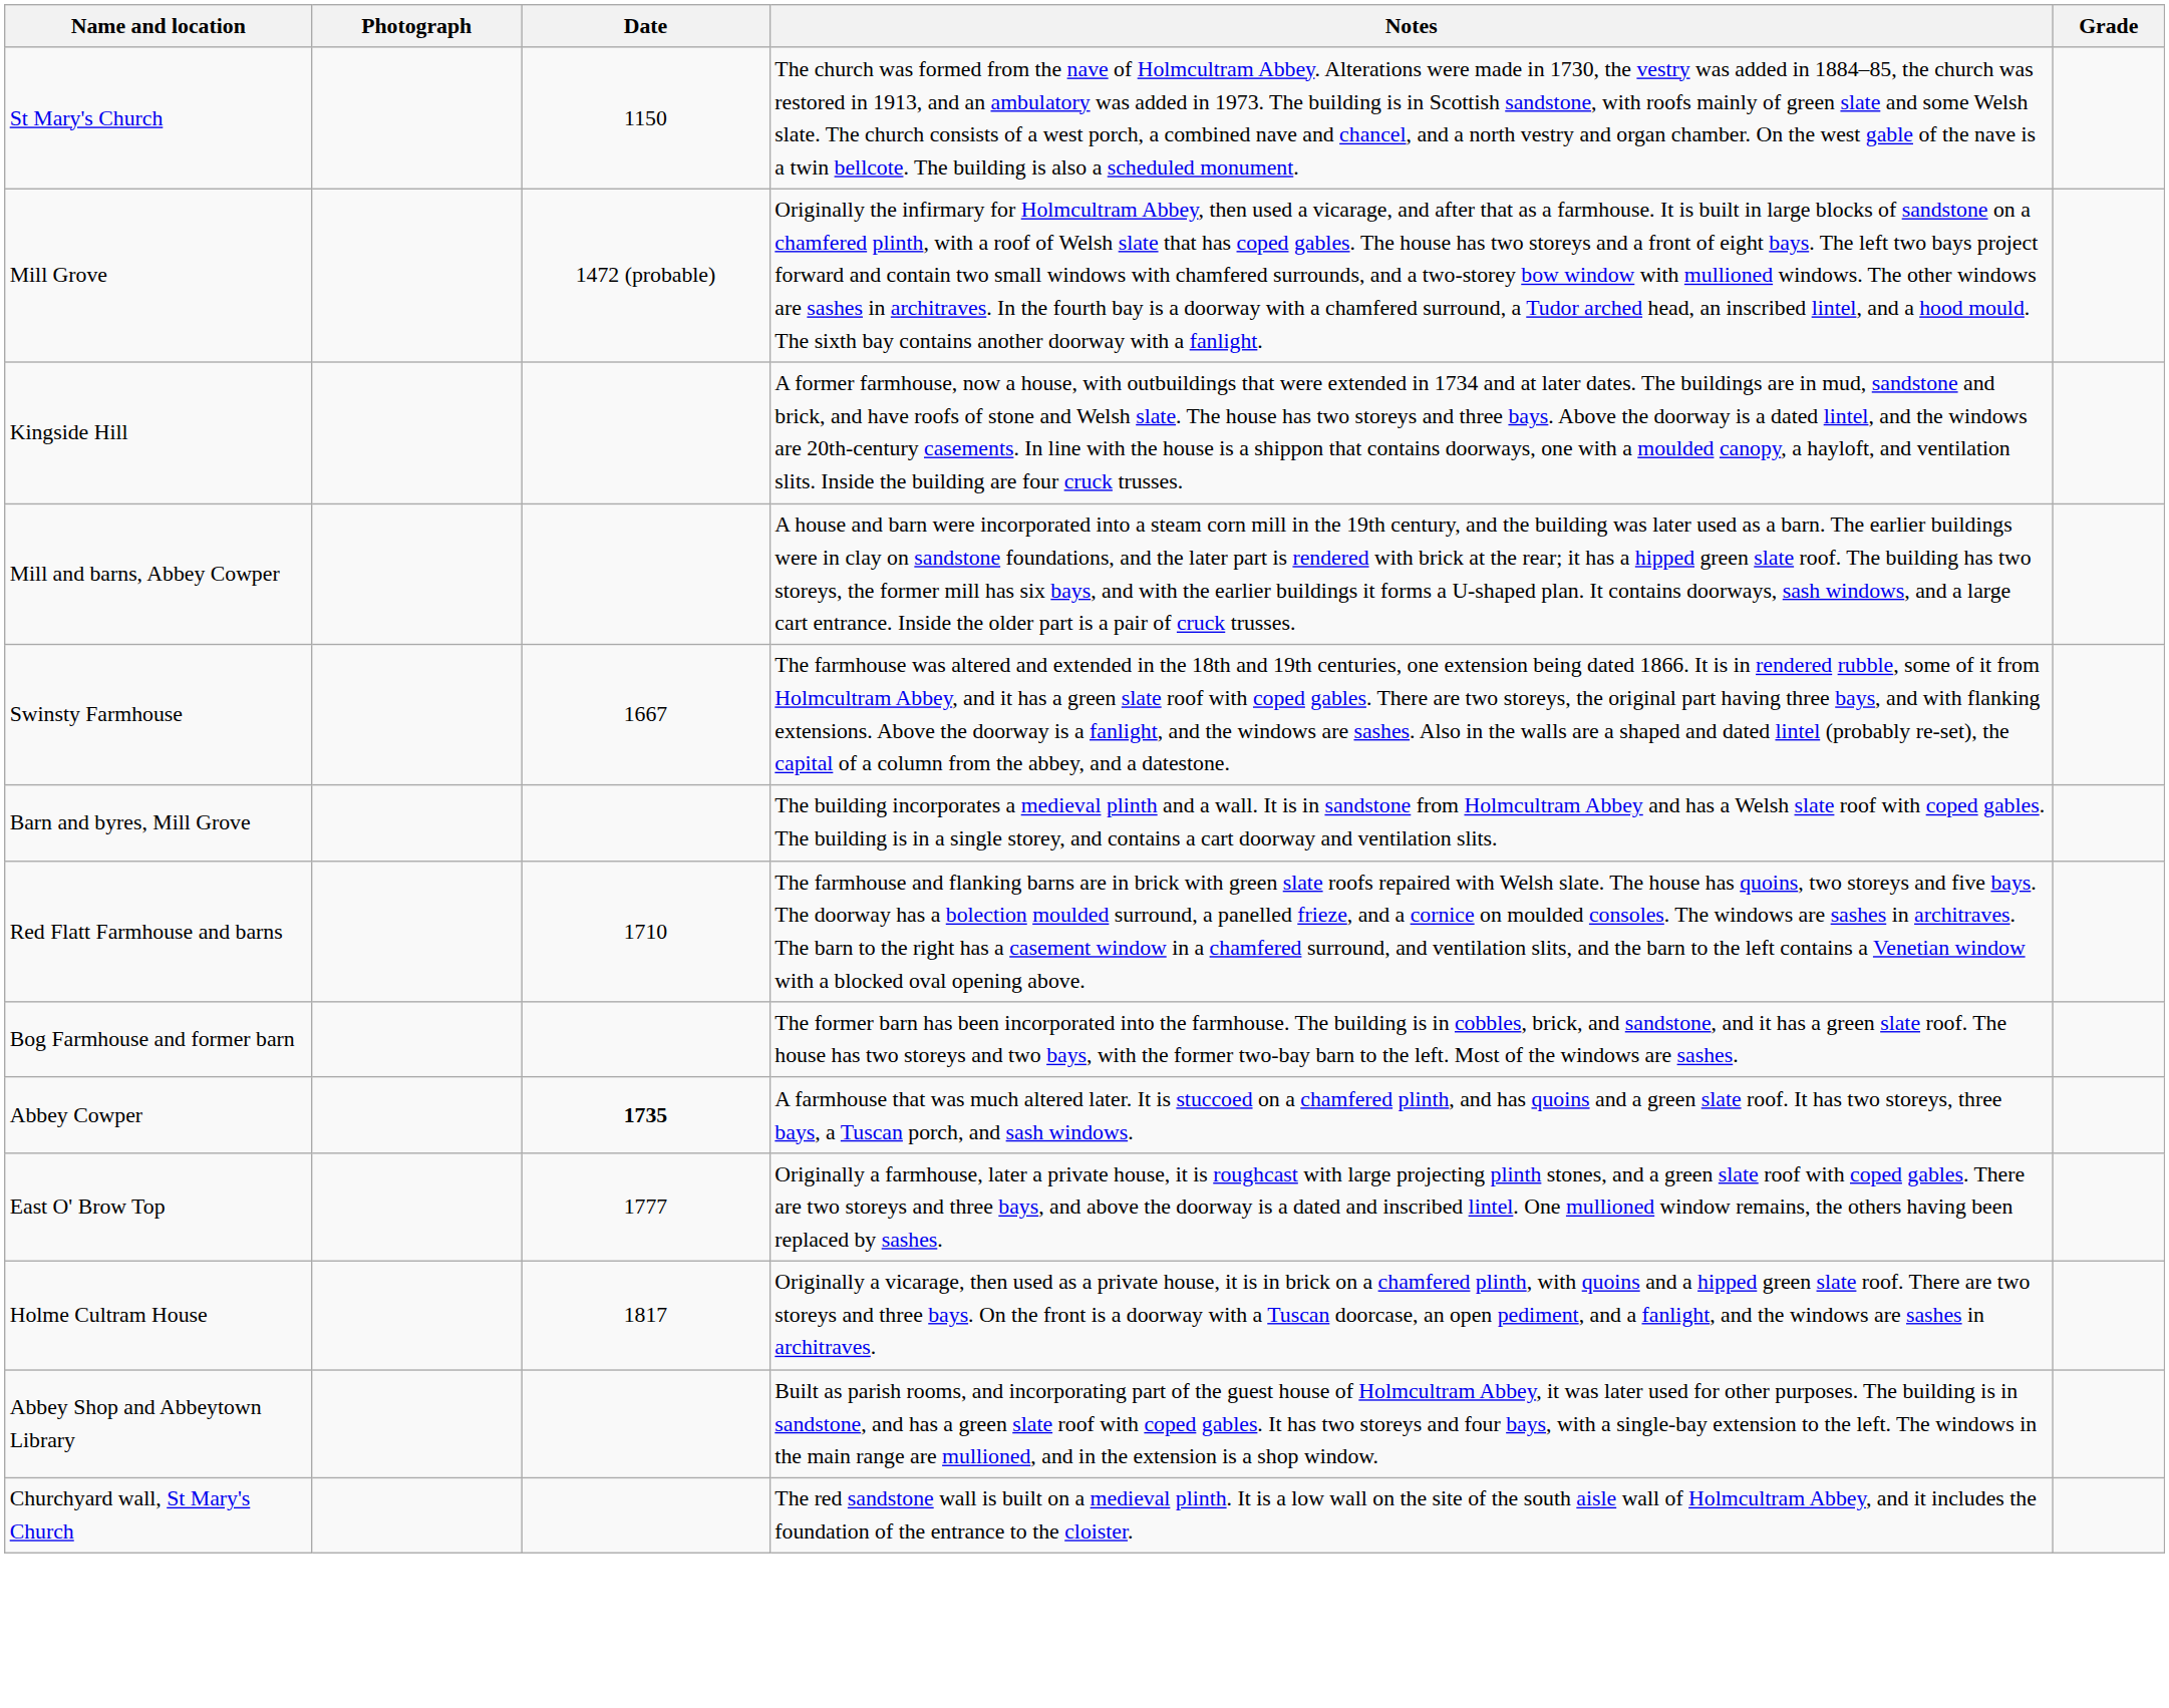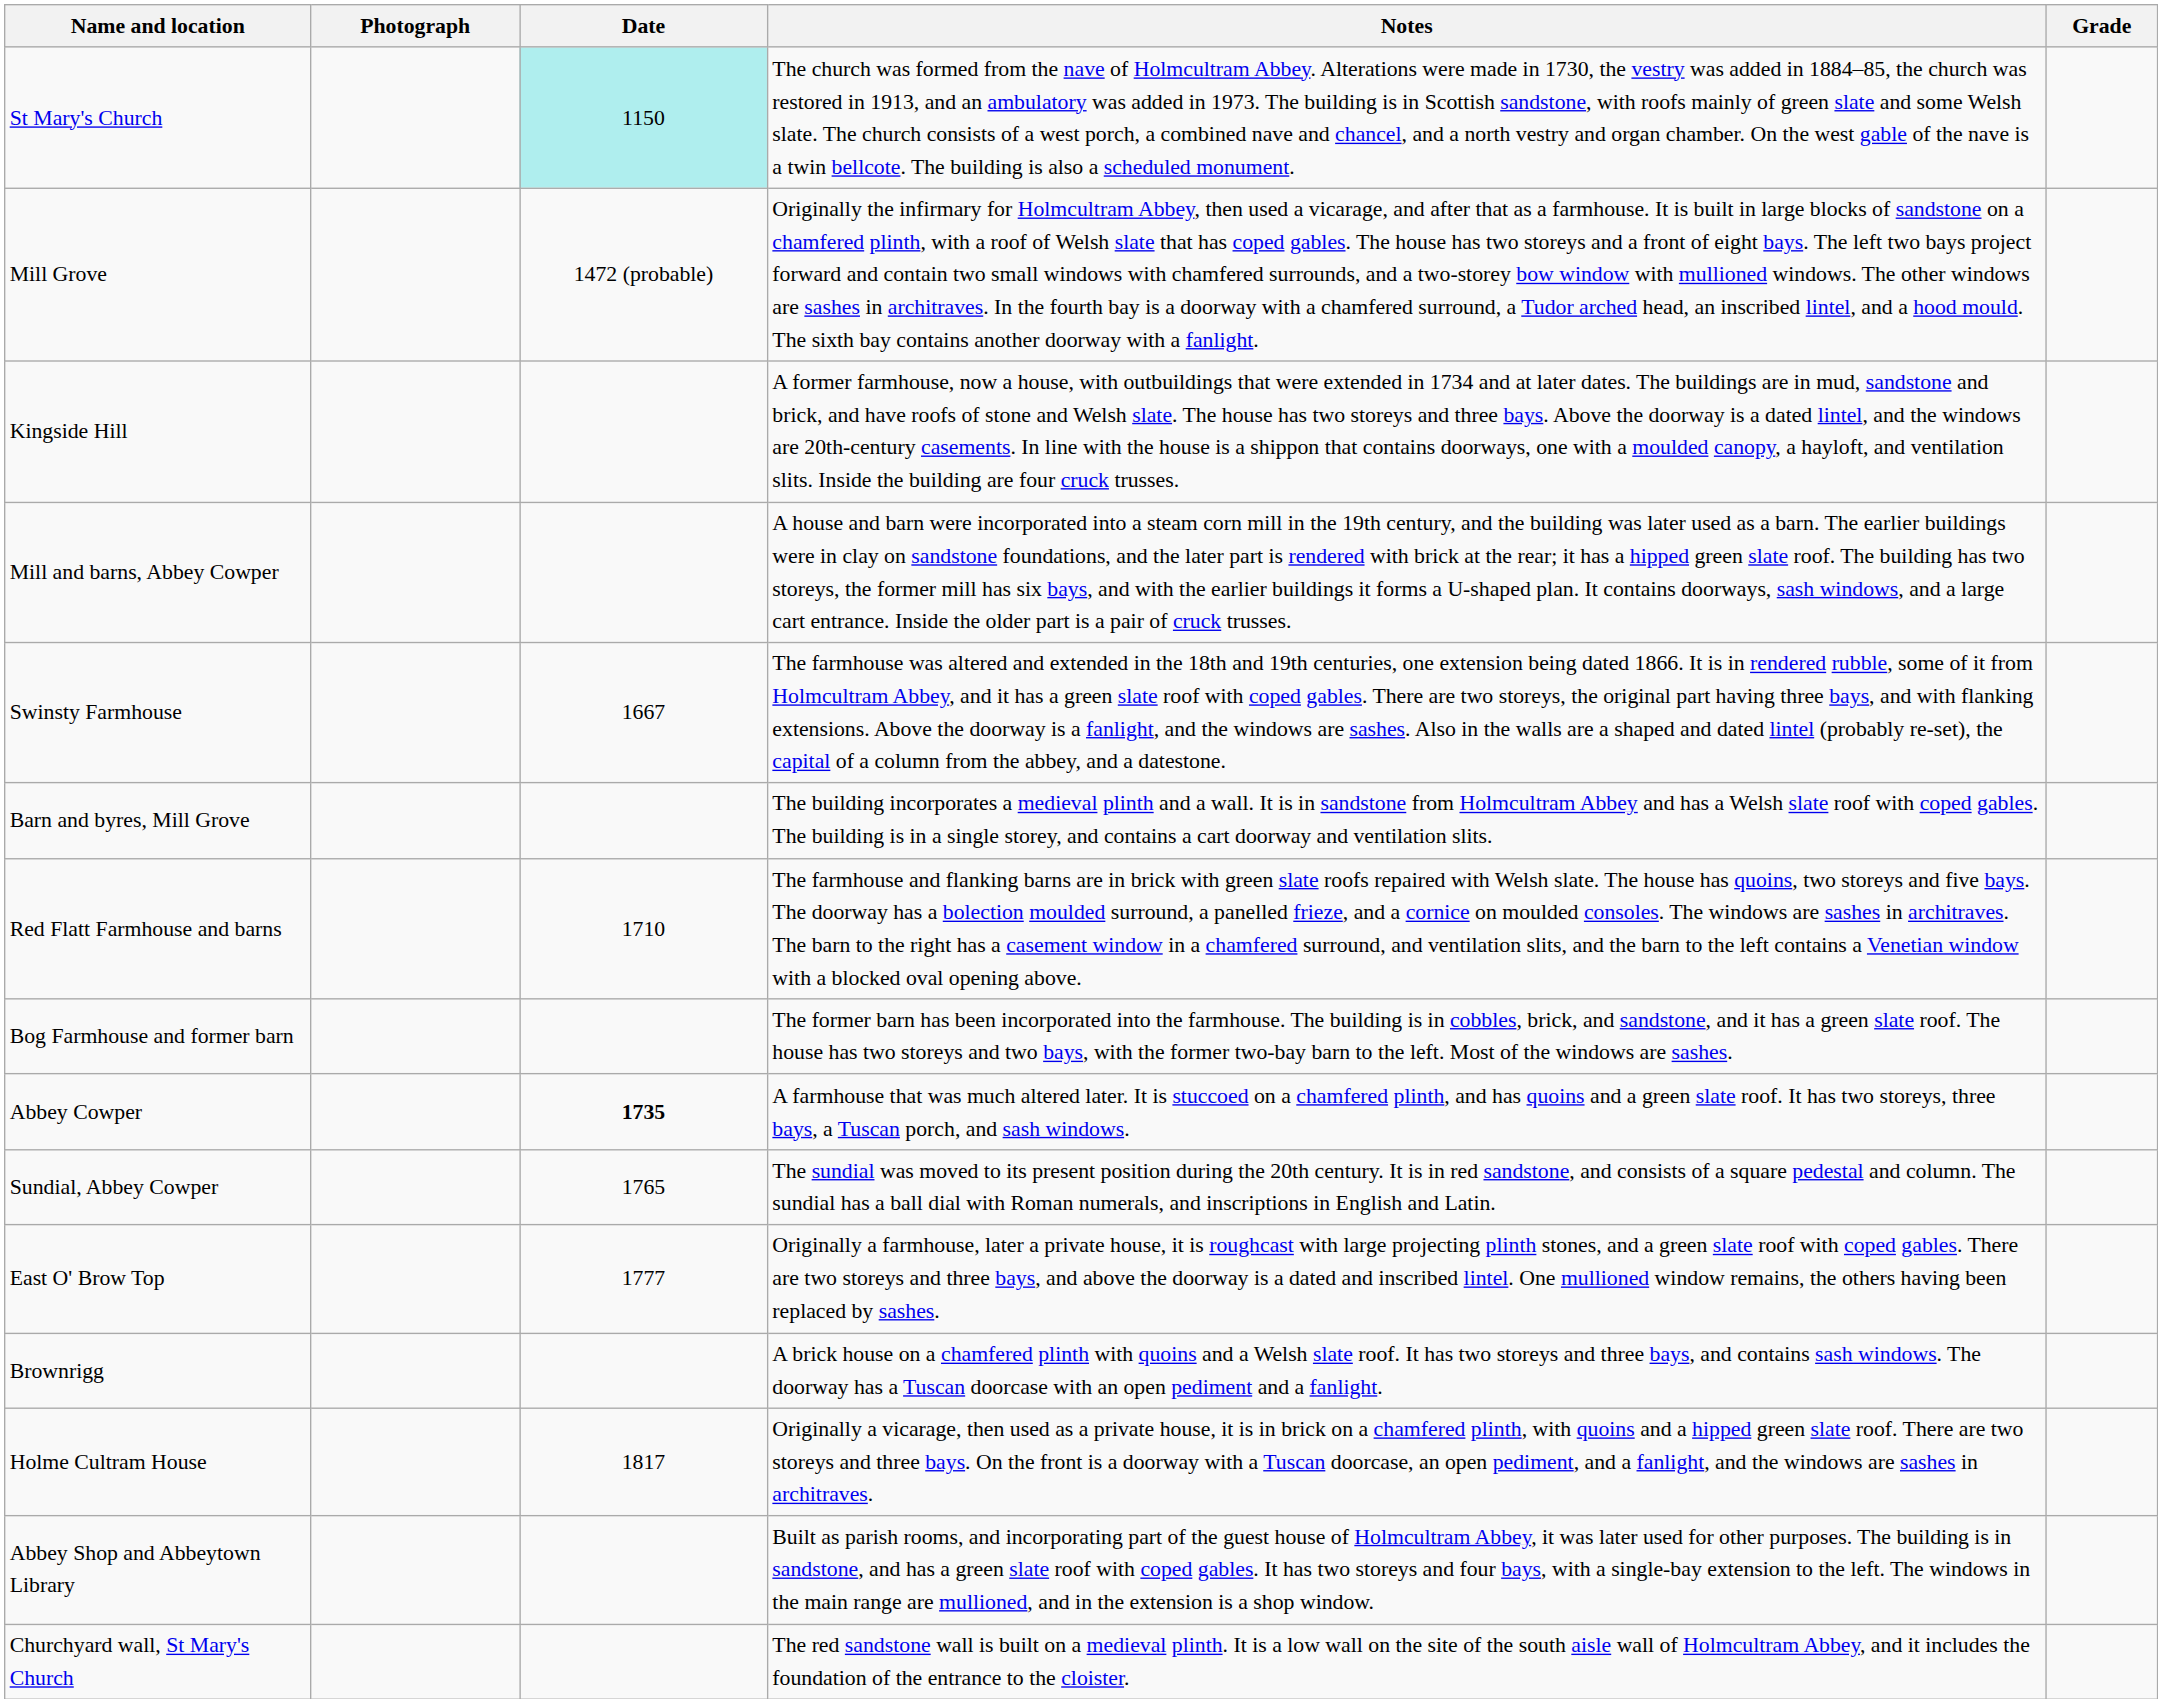St Mary's Church | Date: no background -> paleturquoise background
+ row: Sundial, Abbey Cowper | 1765 | The sundial was moved to its present position during the 20th century. It is in red sandstone, and consists of a square pedestal and column. The sundial has a ball dial with Roman numerals, and inscriptions in English and Latin.
+ row: Brownrigg | A brick house on a chamfered plinth with quoins and a Welsh slate roof. It has two storeys and three bays, and contains sash windows. The doorway has a Tuscan doorcase with an open pediment and a fanlight.
